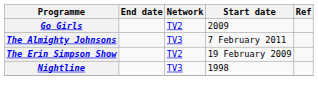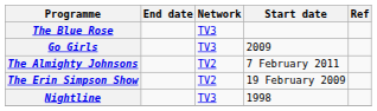+ row: The Blue Rose | TV3
Go Girls | Network: TV2 -> TV3
The Almighty Johnsons | Network: TV3 -> TV2
